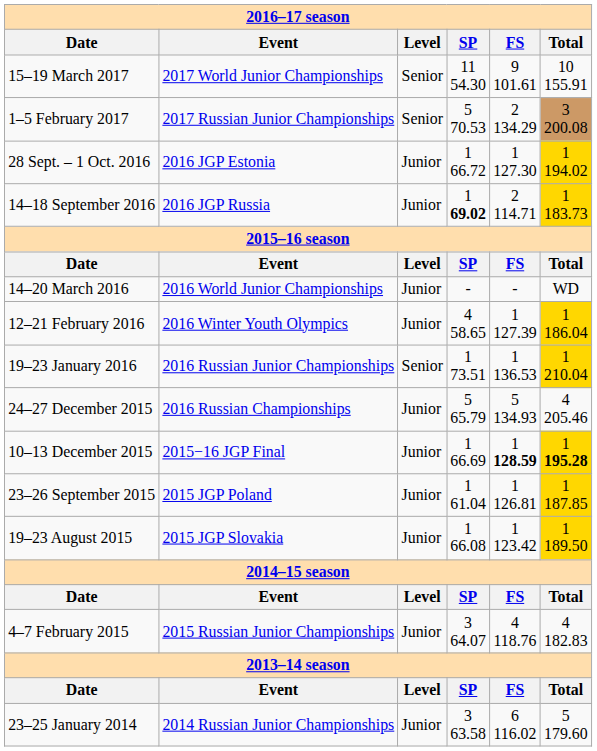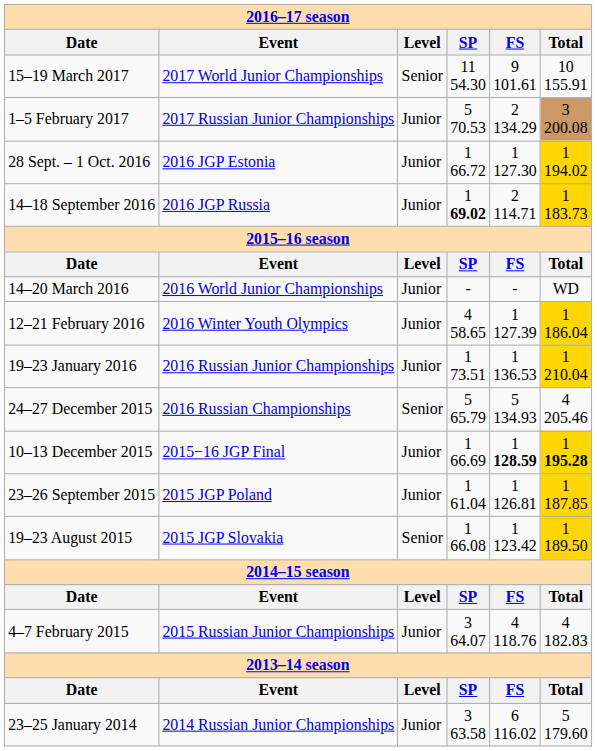1–5 February 2017 | column 3: Senior -> Junior
19–23 January 2016 | column 3: Senior -> Junior
24–27 December 2015 | column 3: Junior -> Senior
19–23 August 2015 | column 3: Junior -> Senior
